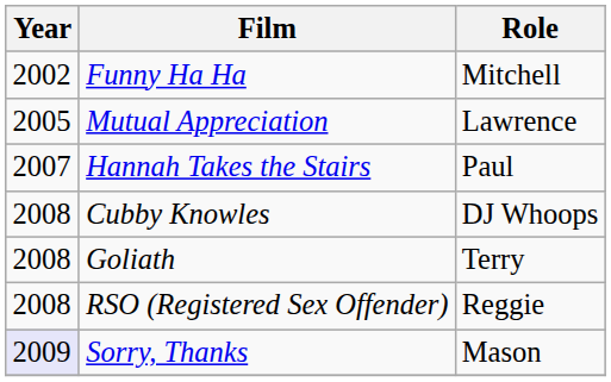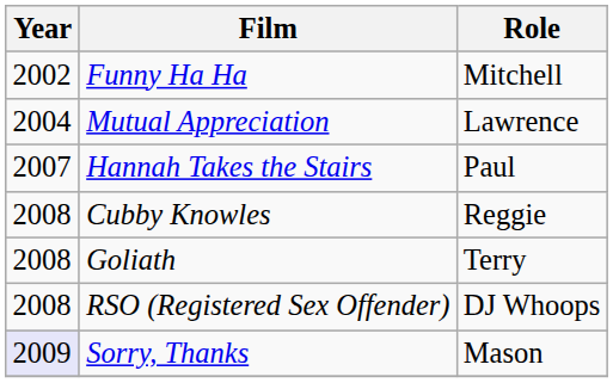Mutual Appreciation | Year: 2005 -> 2004
Cubby Knowles | Role: DJ Whoops -> Reggie
RSO (Registered Sex Offender) | Role: Reggie -> DJ Whoops
